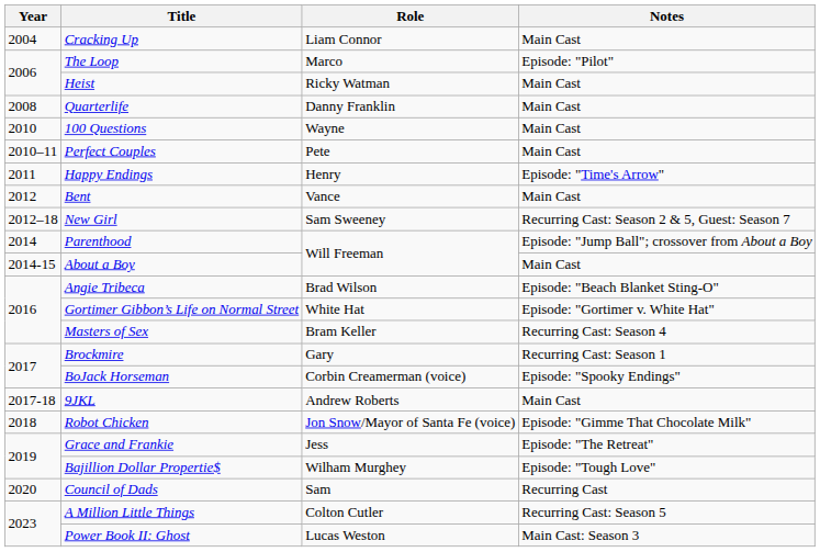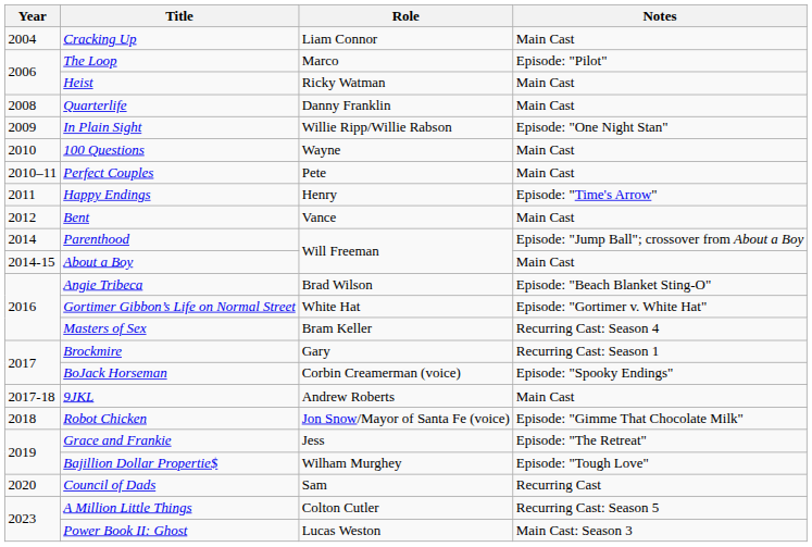+ row: 2009 | In Plain Sight | Willie Ripp/Willie Rabson | Episode: "One Night Stan"
- row: 2012–18 | New Girl | Sam Sweeney | Recurring Cast: Season 2 & 5, Guest: Season 7
